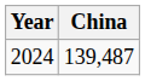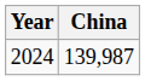2024 | China: 139,487 -> 139,987
